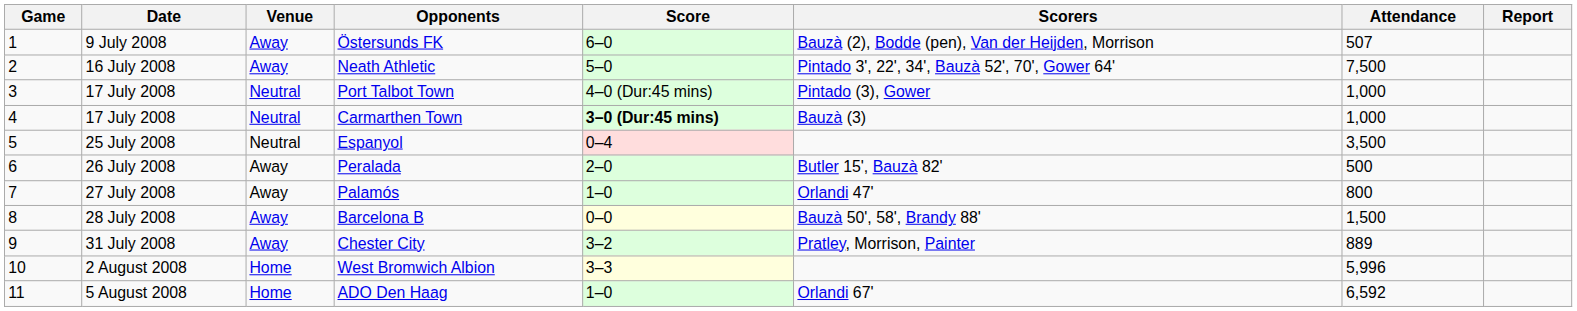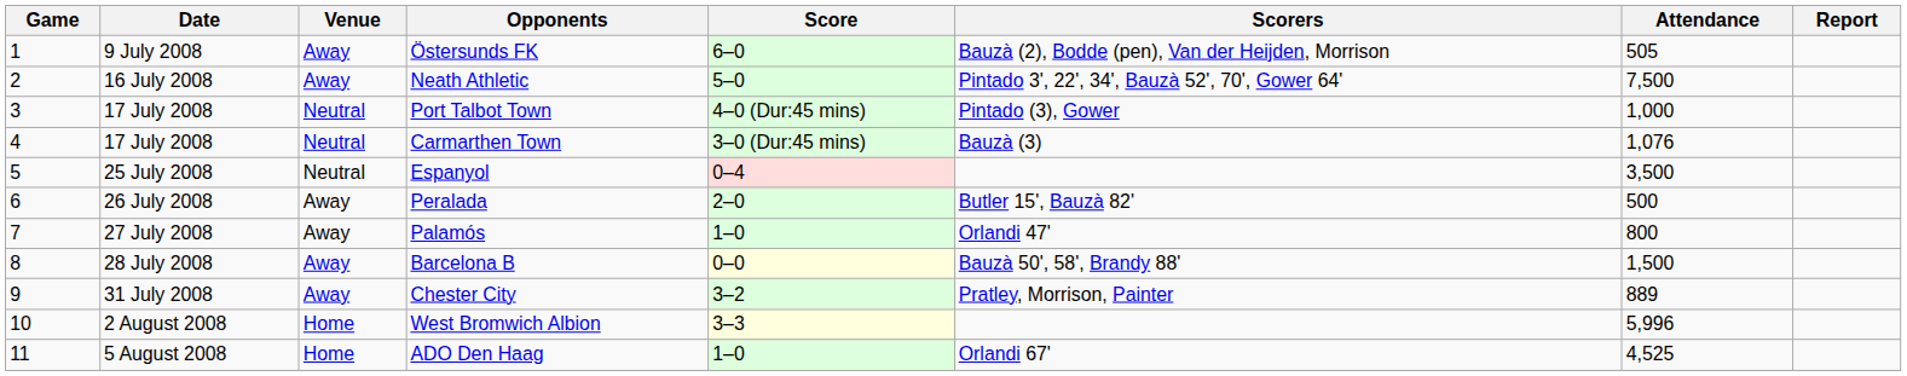Östersunds FK | Attendance: 507 -> 505
Carmarthen Town | Score: bold -> normal
Carmarthen Town | Attendance: 1,000 -> 1,076
ADO Den Haag | Attendance: 6,592 -> 4,525
